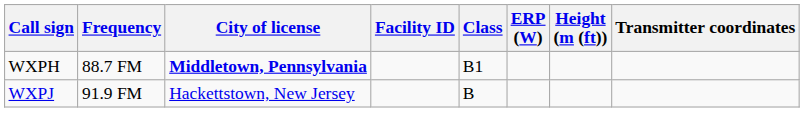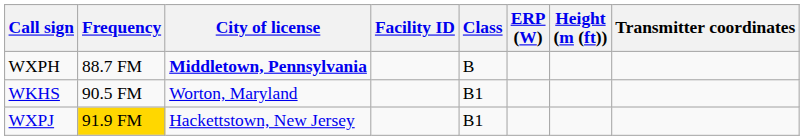WXPH | Class: B1 -> B
+ row: WKHS | 90.5 FM | Worton, Maryland | B1
WXPJ | Frequency: no background -> gold background
WXPJ | Class: B -> B1
